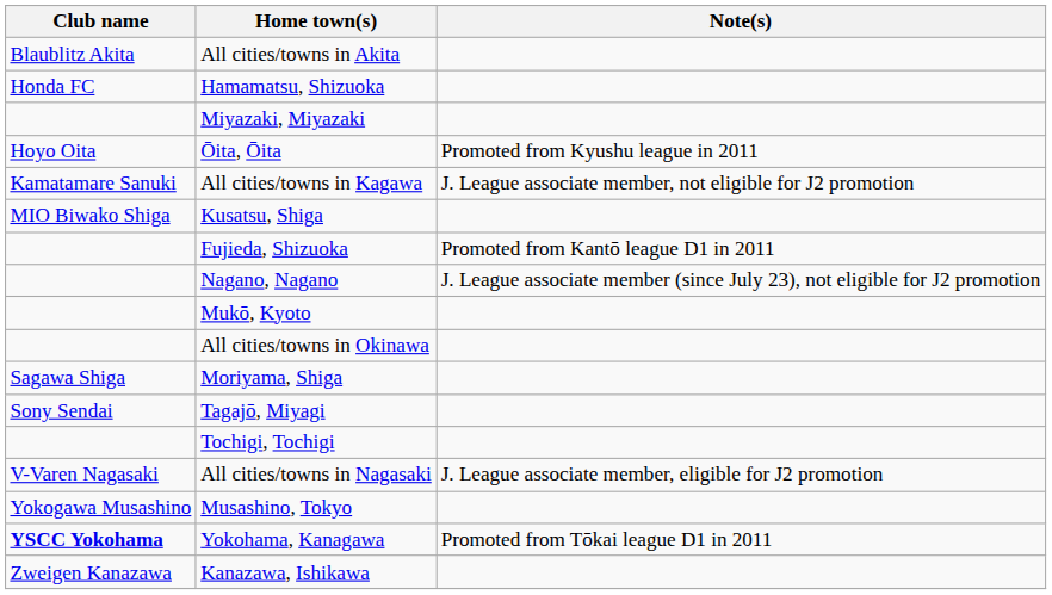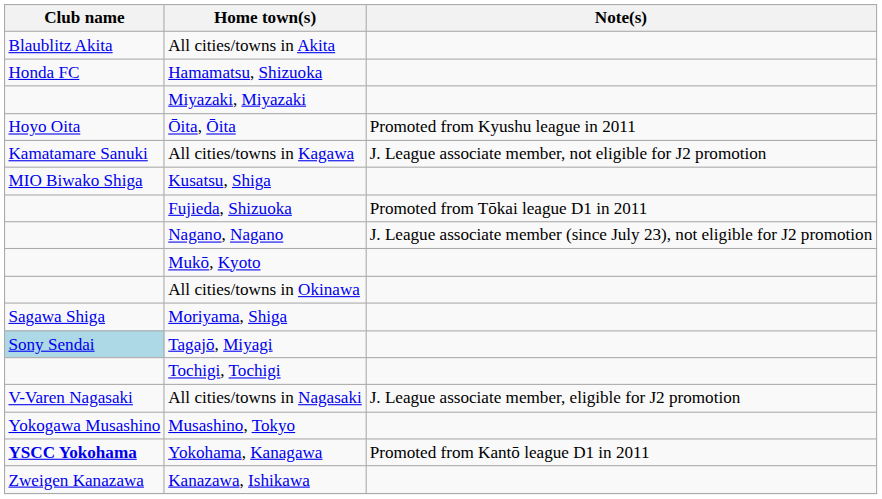Fujieda, Shizuoka | Note(s): Promoted from Kantō league D1 in 2011 -> Promoted from Tōkai league D1 in 2011
Tagajō, Miyagi | Club name: no background -> lightblue background
Yokohama, Kanagawa | Note(s): Promoted from Tōkai league D1 in 2011 -> Promoted from Kantō league D1 in 2011
